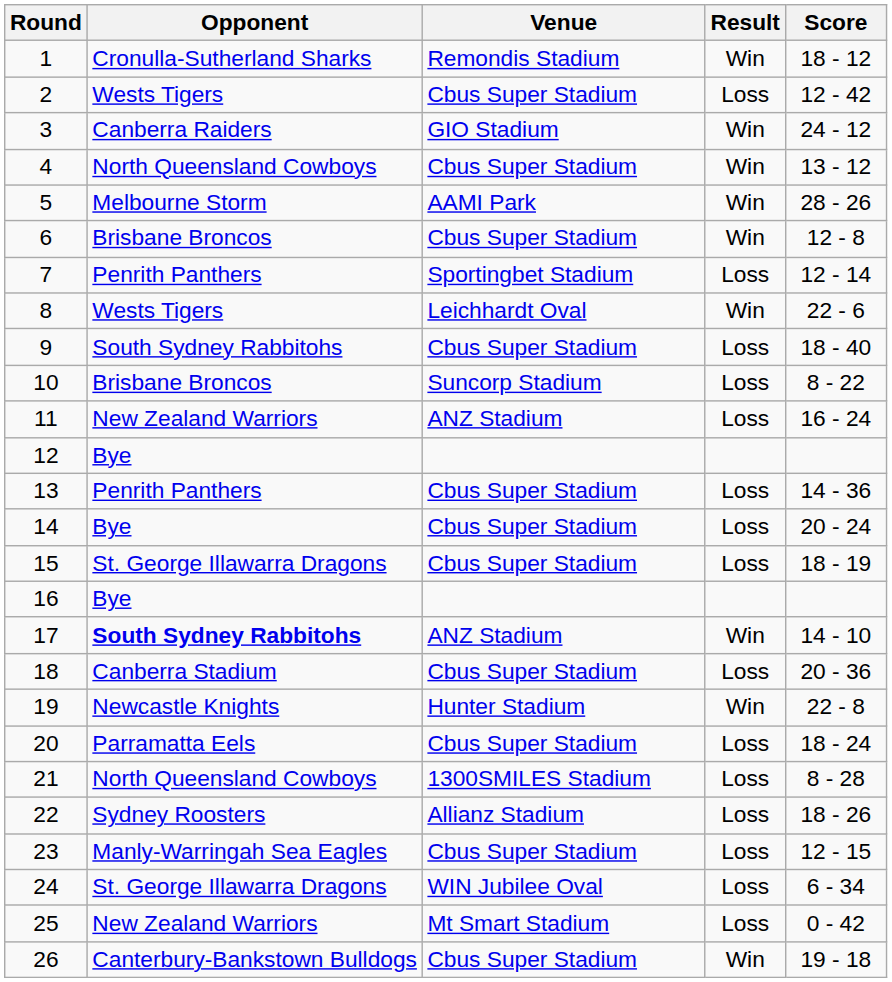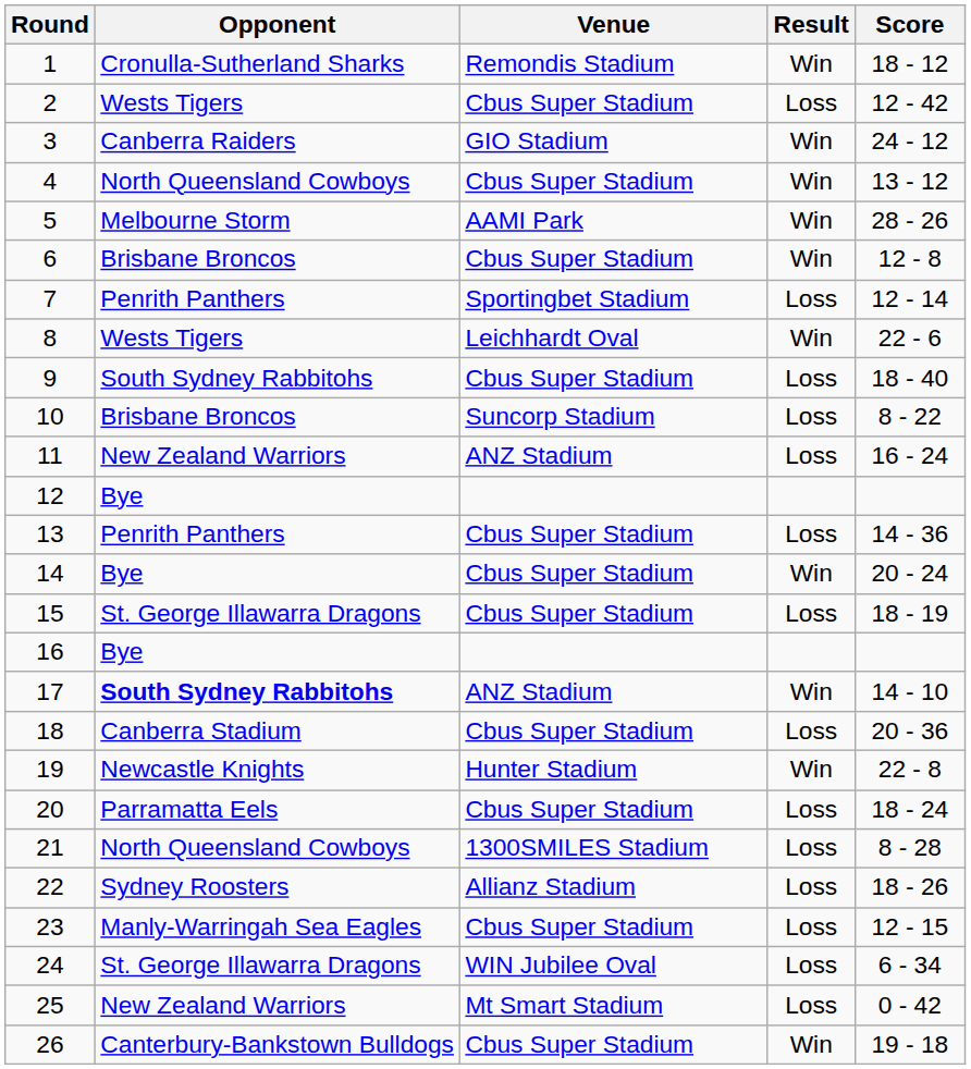14 | Result: Loss -> Win
